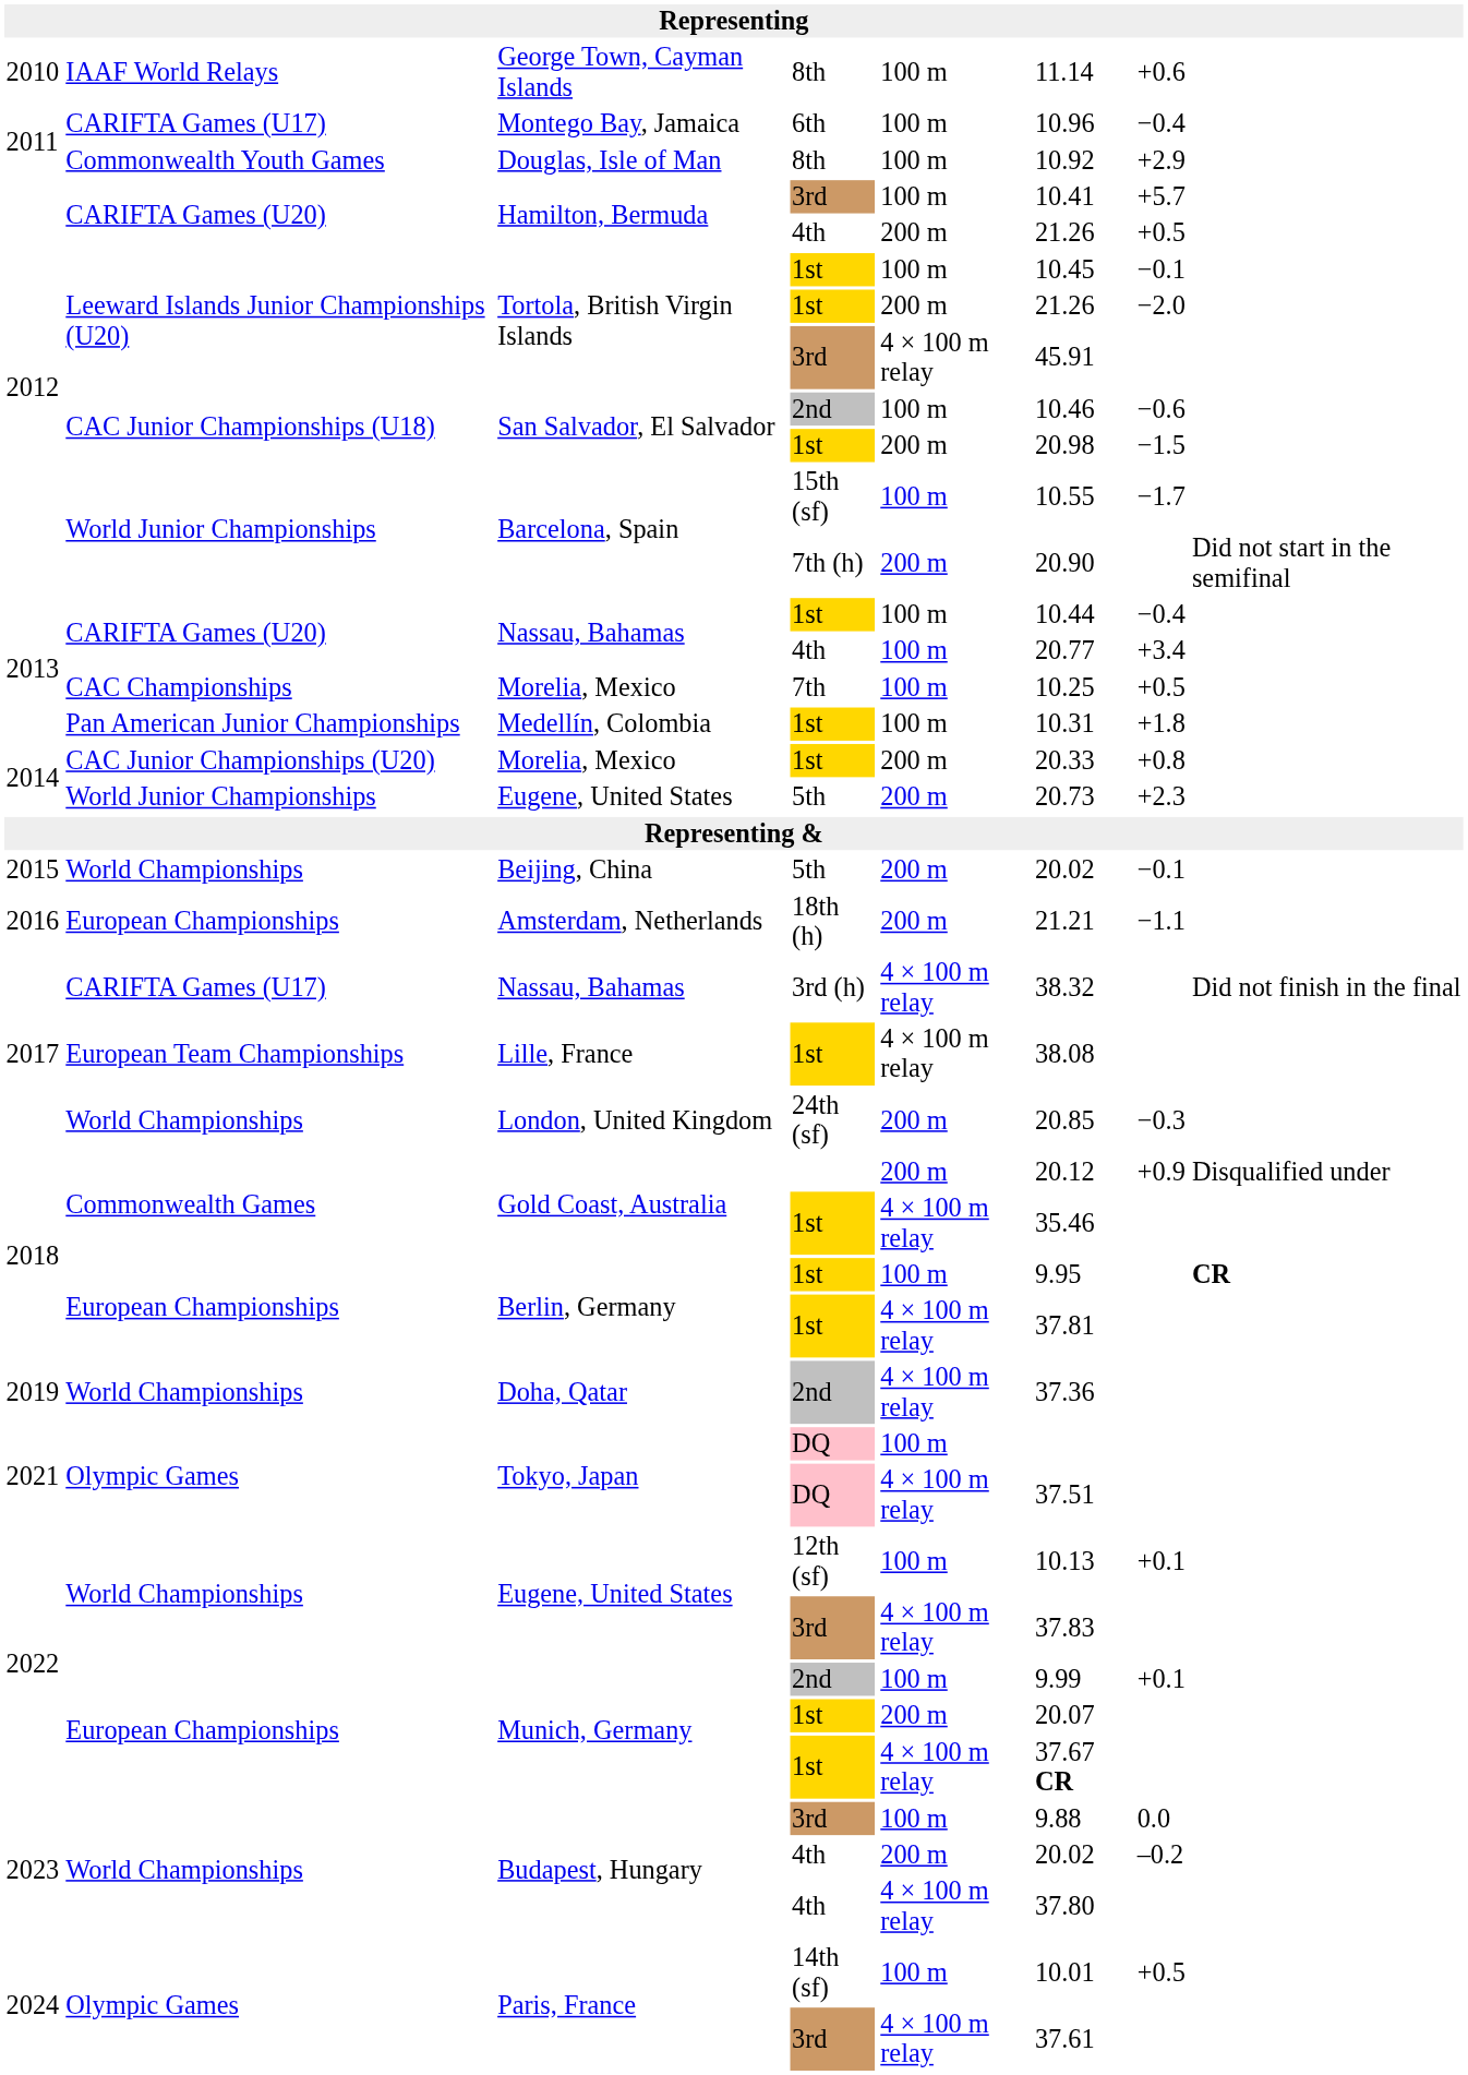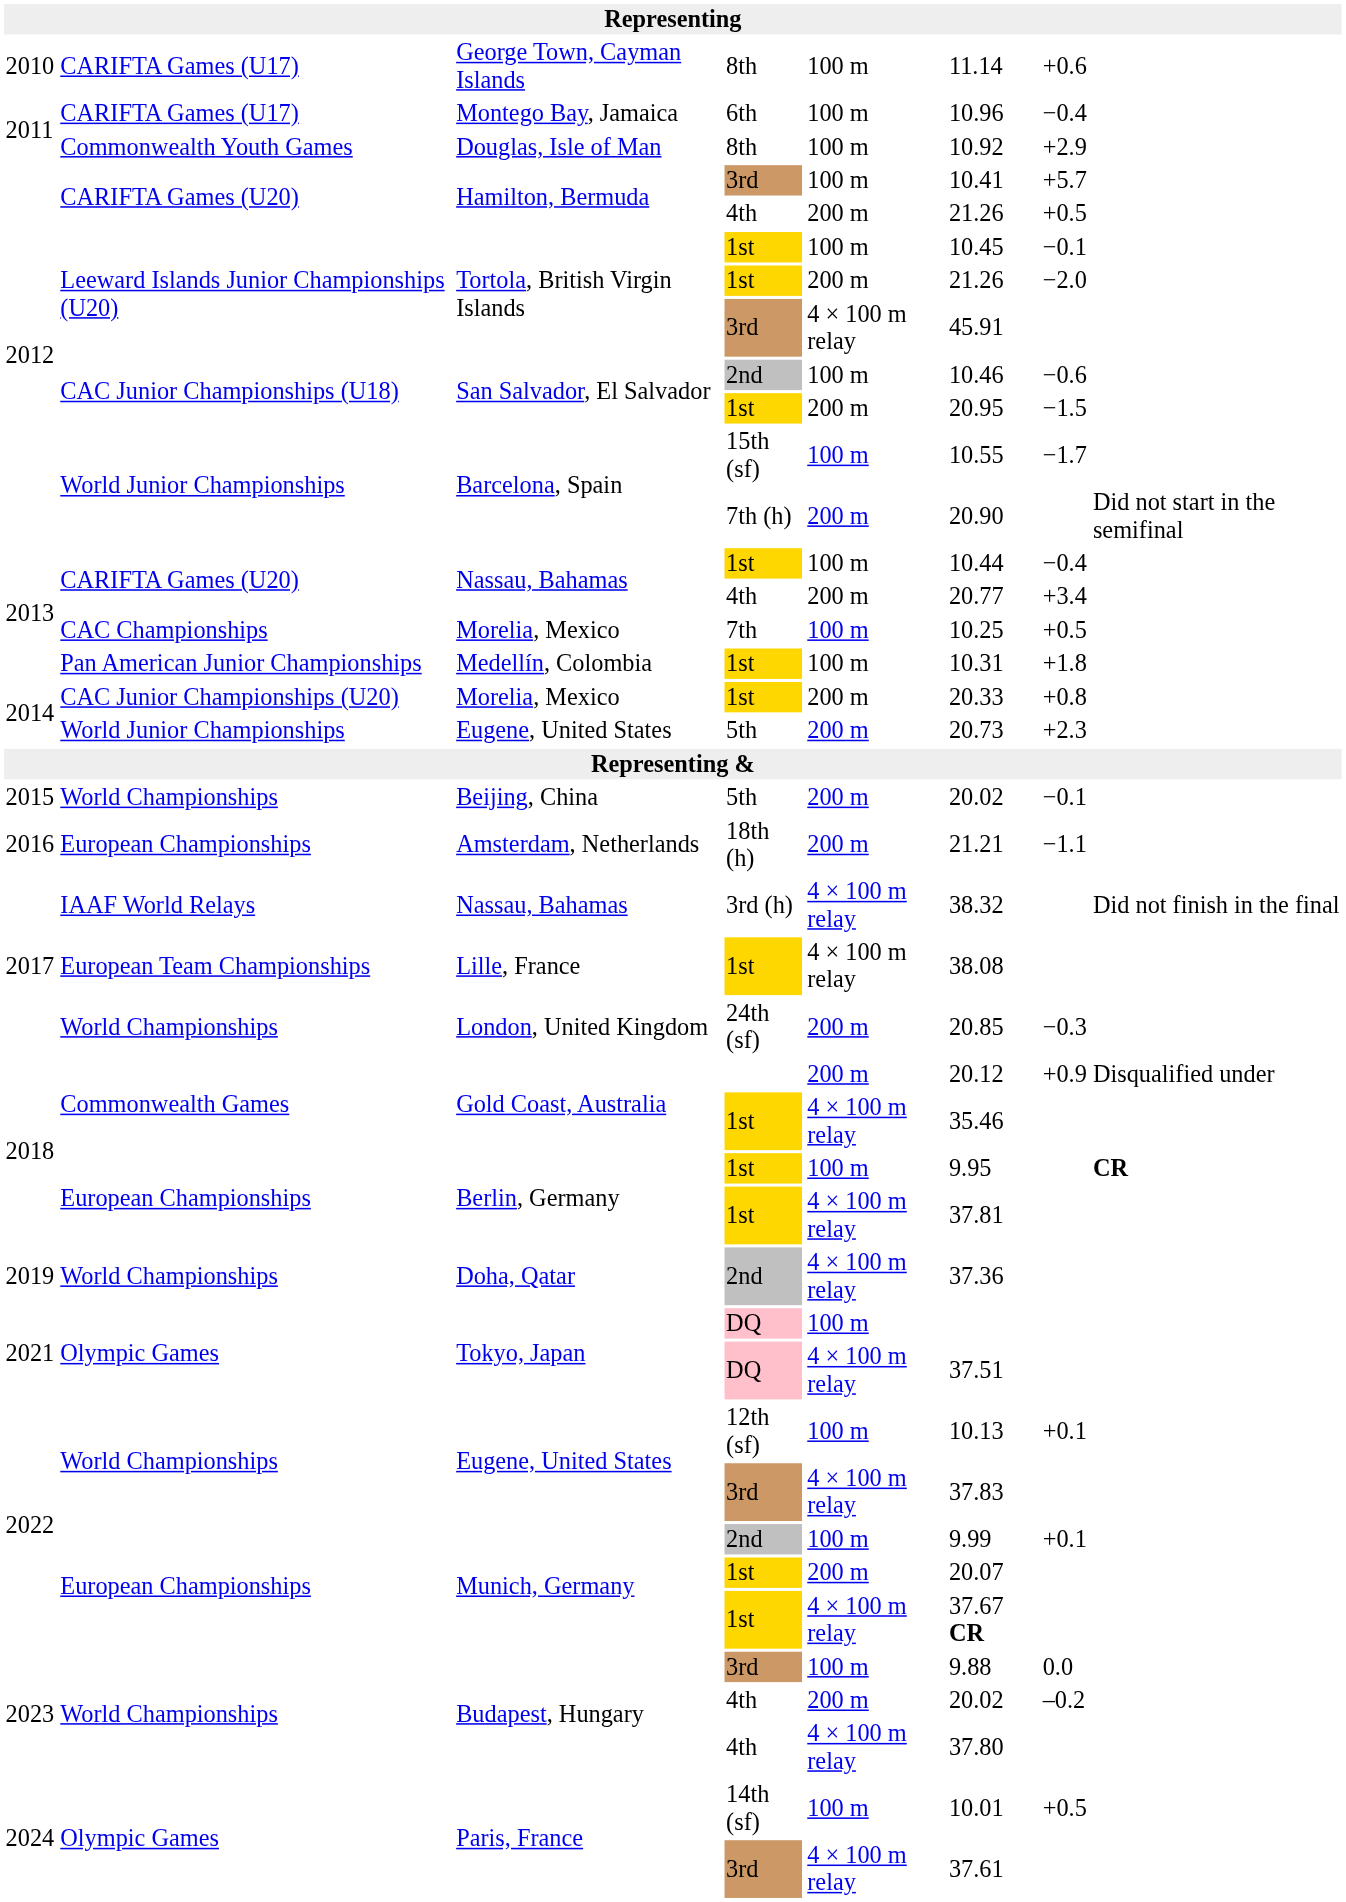George Town, Cayman Islands | column 2: IAAF World Relays -> CARIFTA Games (U17)
San Salvador, El Salvador / 1st | column 6: 20.98 -> 20.95
Nassau, Bahamas / 4th | column 5: 100 m -> 200 m
Nassau, Bahamas / 3rd (h) | column 2: CARIFTA Games (U17) -> IAAF World Relays
